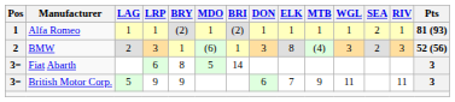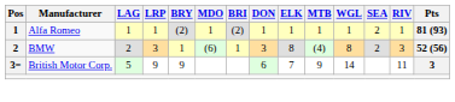BMW | WGL: 3 -> 8
- row: 3= | Fiat Abarth | 6 | 8 | 5 | 14 | 3
British Motor Corp. | WGL: 11 -> 14
